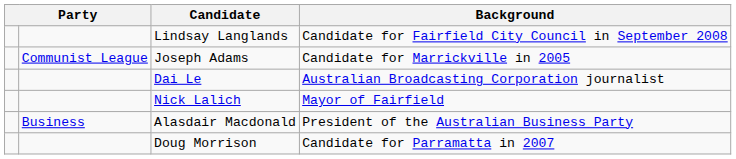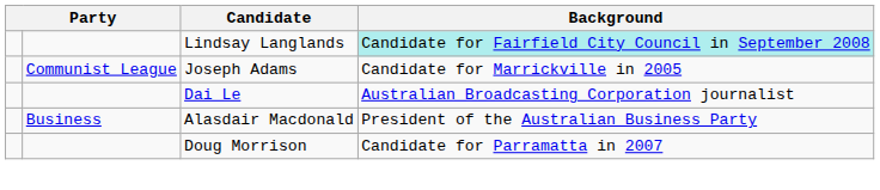Lindsay Langlands | Background: no background -> paleturquoise background
- row: Nick Lalich | Mayor of Fairfield
